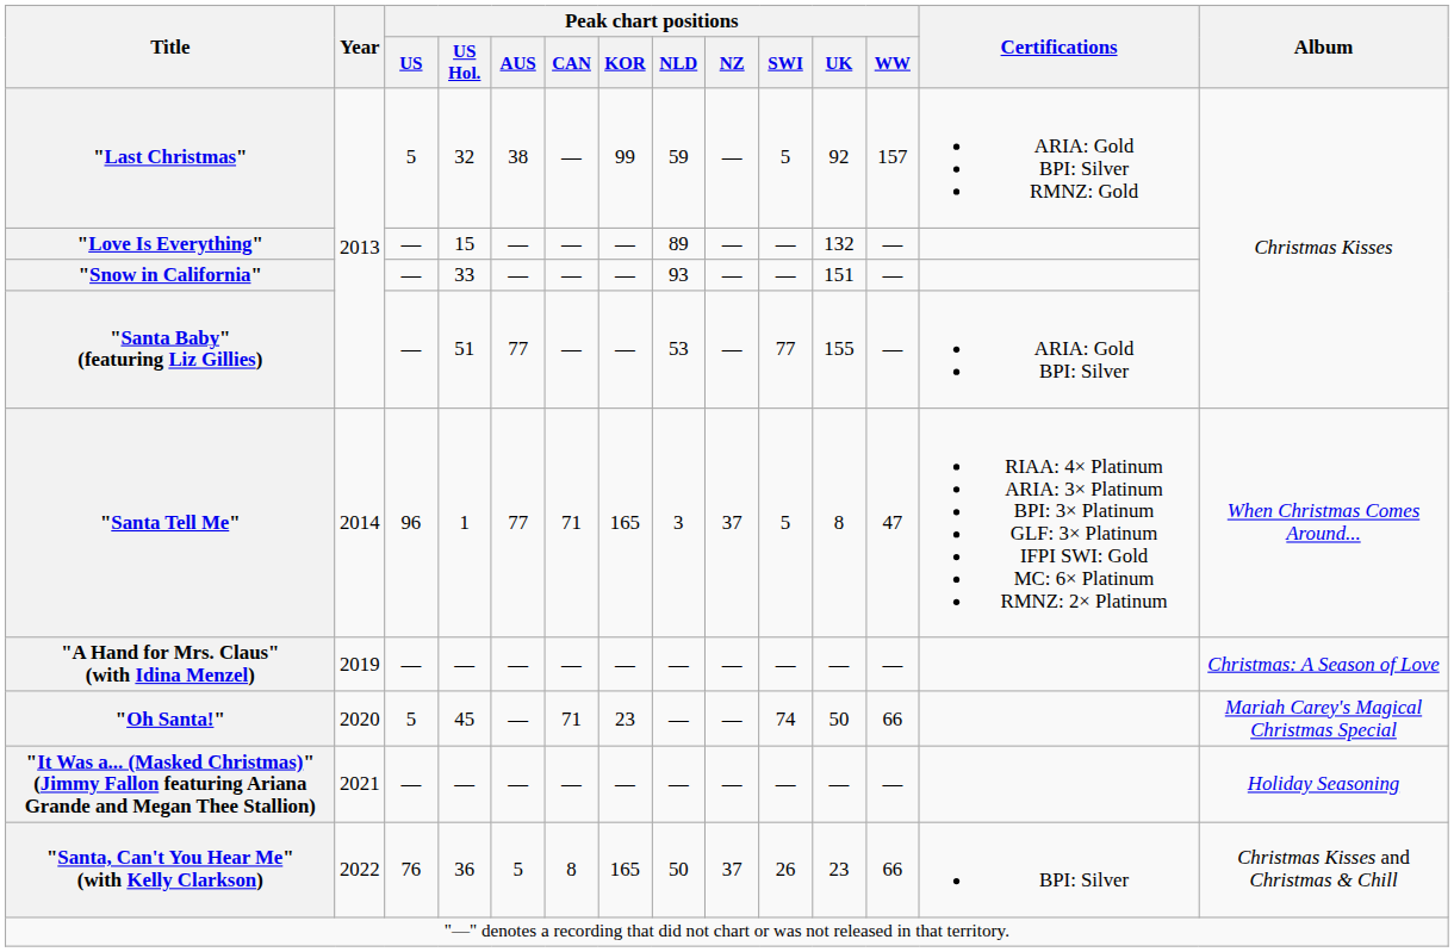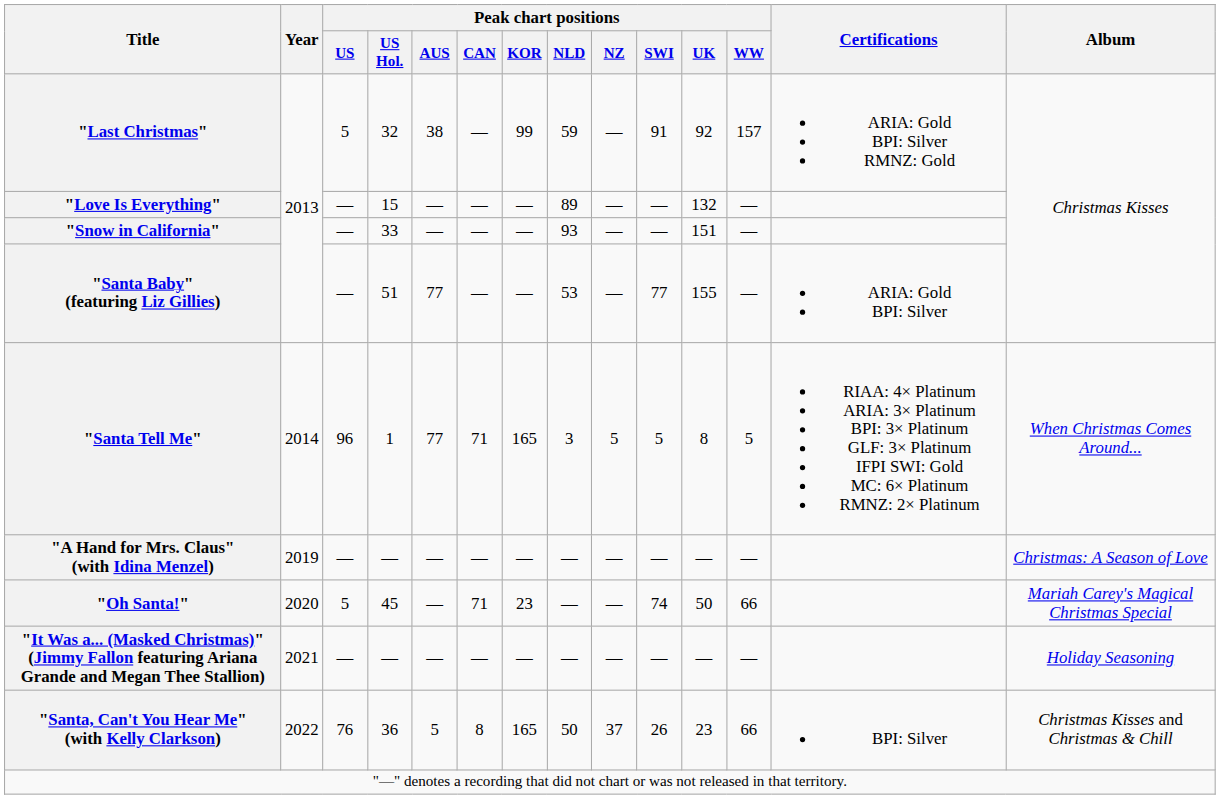"Last Christmas" | Peak chart positions / SWI: 5 -> 91
"Santa Tell Me" | Peak chart positions / NZ: 37 -> 5
"Santa Tell Me" | Peak chart positions / WW: 47 -> 5
